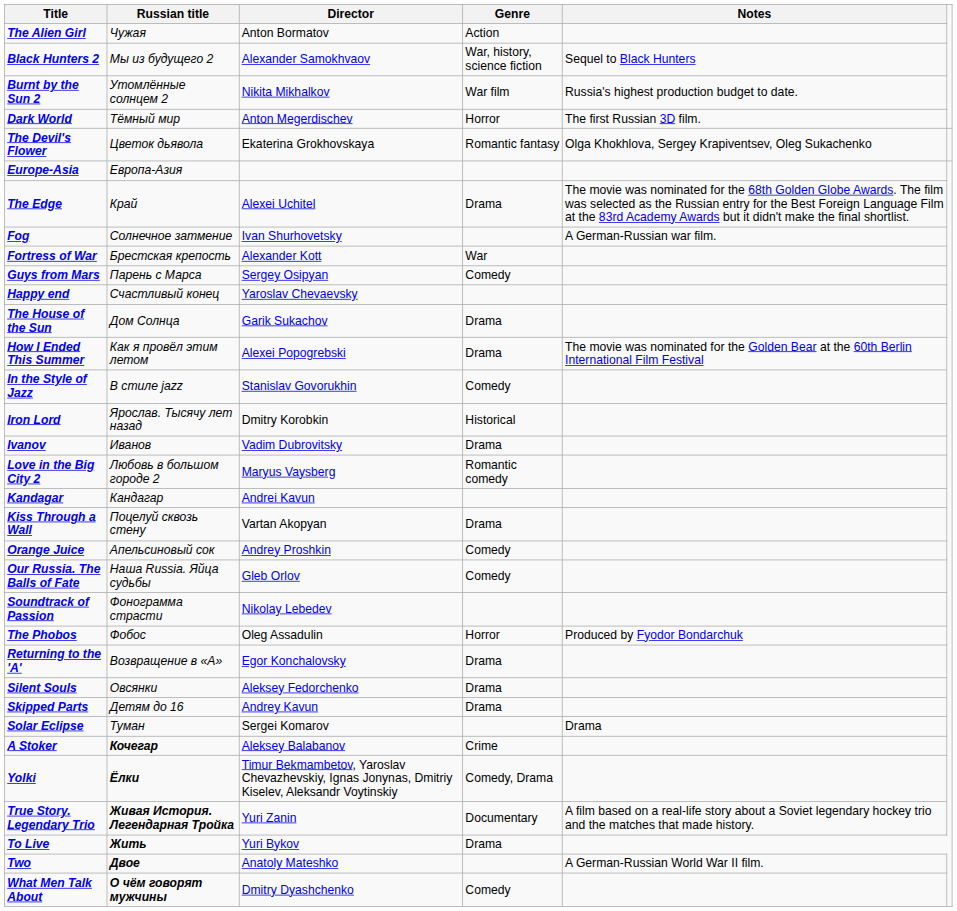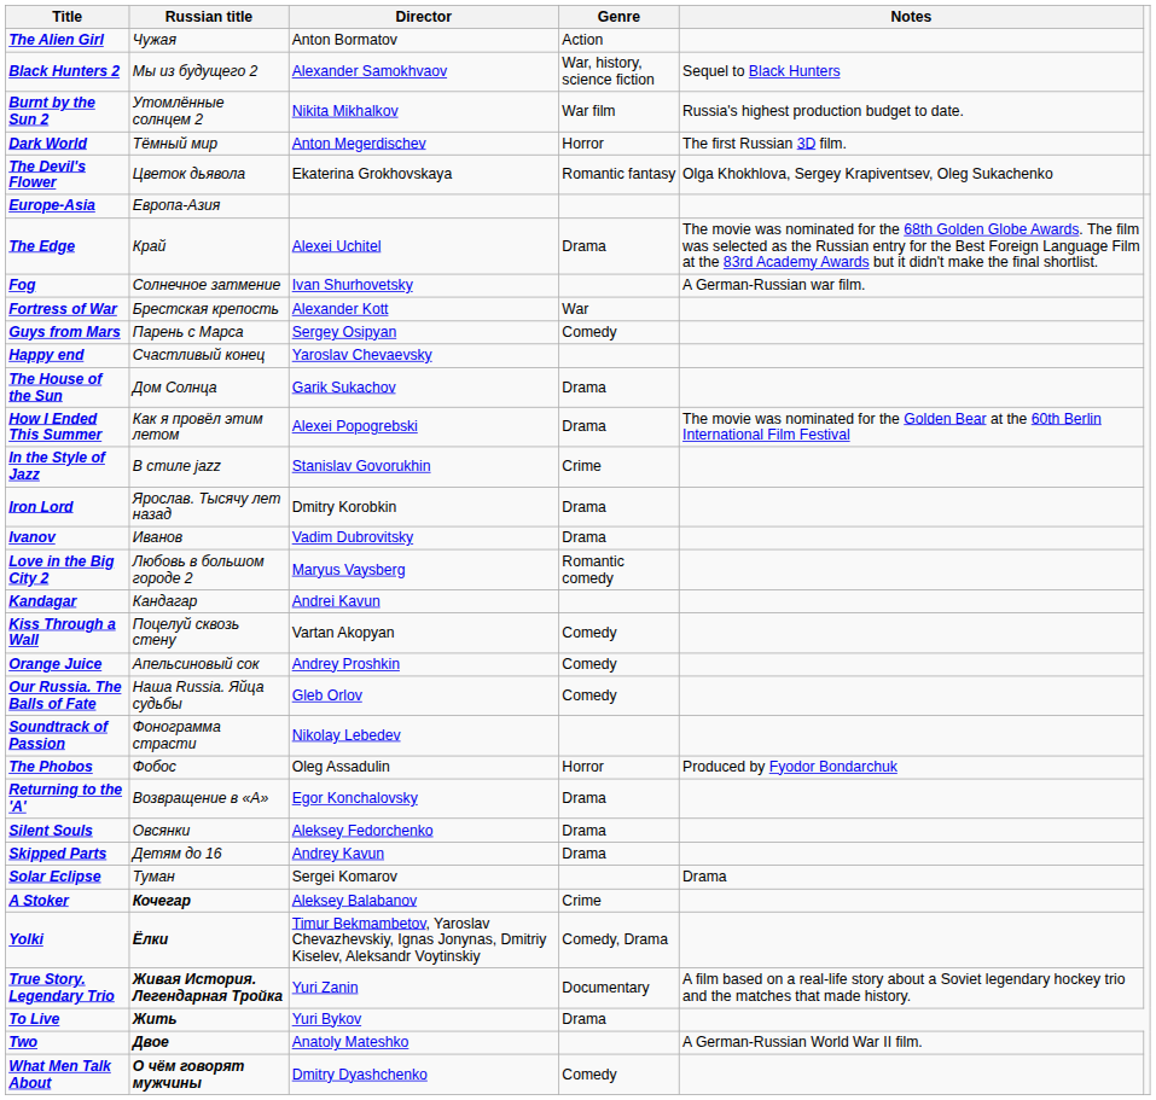In the Style of Jazz | Genre: Comedy -> Crime
Iron Lord | Genre: Historical -> Drama
Kiss Through a Wall | Genre: Drama -> Comedy
